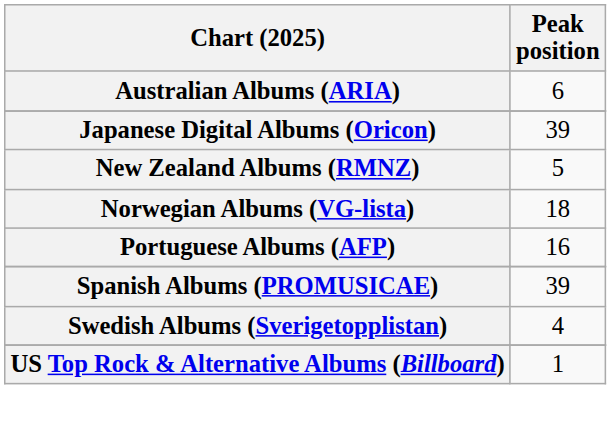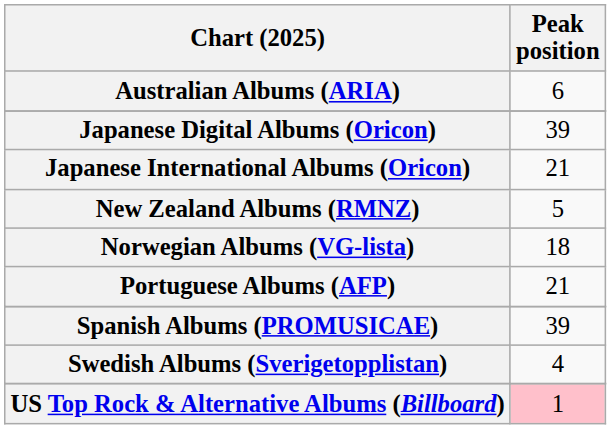+ row: Japanese International Albums (Oricon) | 21
Portuguese Albums (AFP) | Peak position: 16 -> 21
US Top Rock & Alternative Albums (Billboard) | Peak position: no background -> pink background
